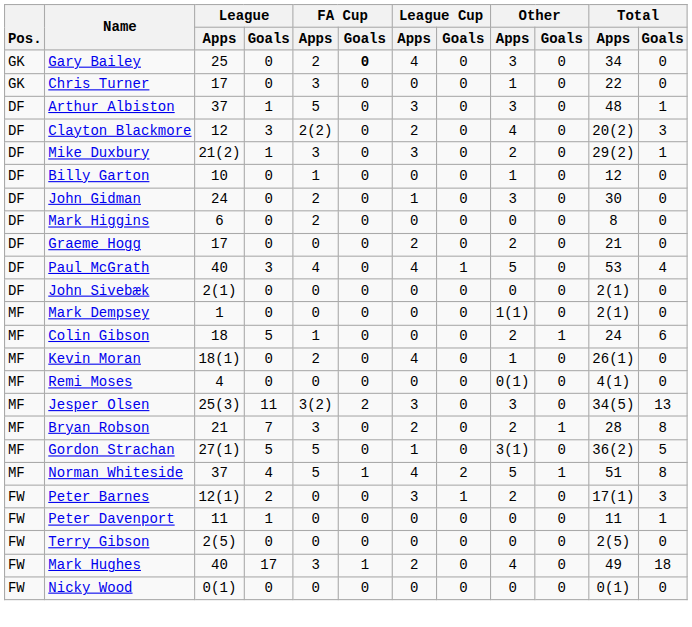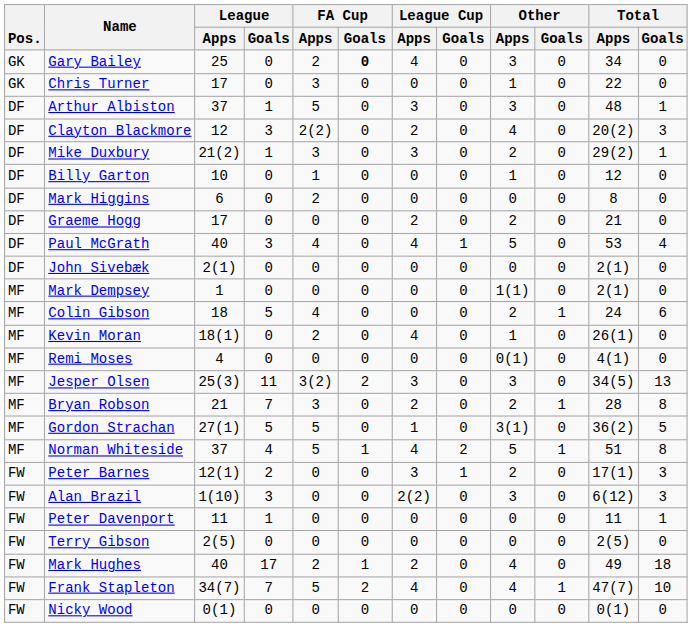- row: DF | John Gidman | 24 | 0 | 2 | 0 | 1 | 0 | 3 | 0 | 30 | 0
Colin Gibson | FA Cup / Apps: 1 -> 4
+ row: FW | Alan Brazil | 1(10) | 3 | 0 | 0 | 2(2) | 0 | 3 | 0 | 6(12) | 3
Mark Hughes | FA Cup / Apps: 3 -> 2
+ row: FW | Frank Stapleton | 34(7) | 7 | 5 | 2 | 4 | 0 | 4 | 1 | 47(7) | 10
